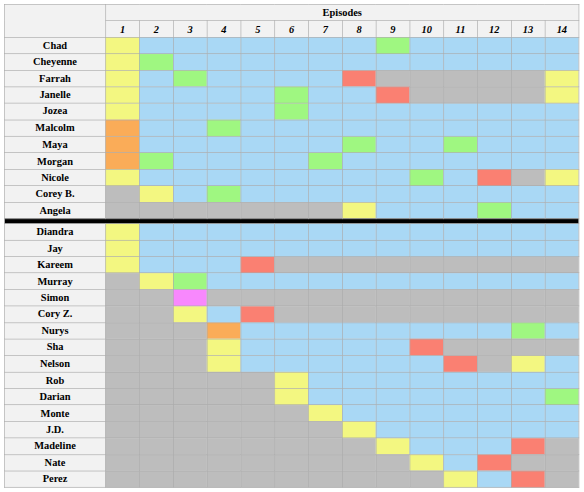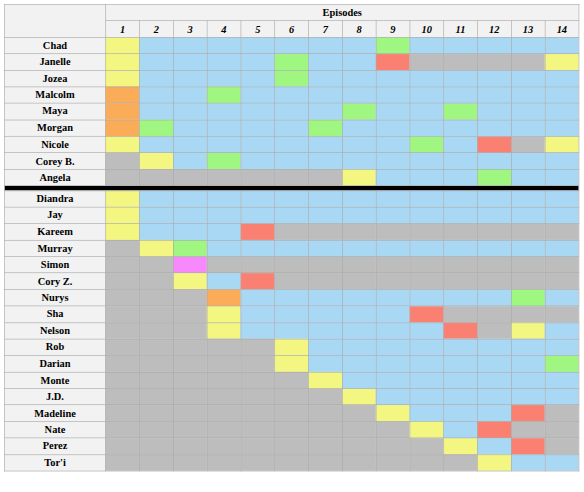- row: Cheyenne
- row: Farrah
+ row: Tor'i
